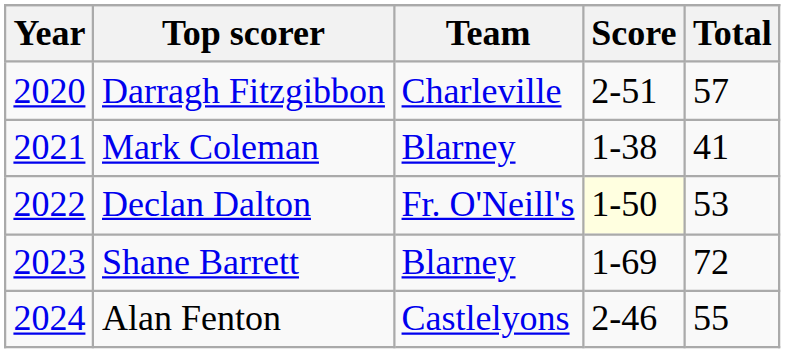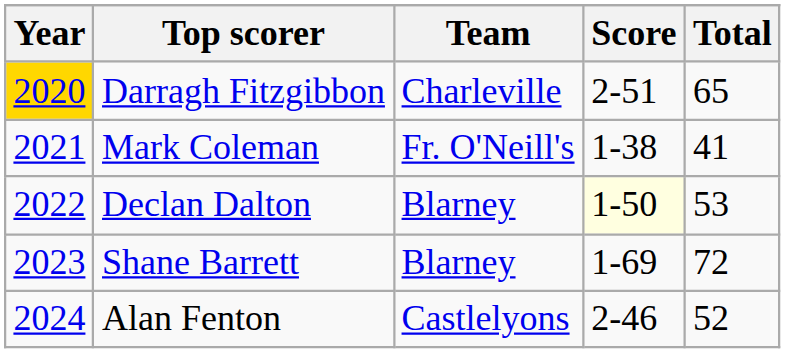Darragh Fitzgibbon | Year: no background -> gold background
Darragh Fitzgibbon | Total: 57 -> 65
Mark Coleman | Team: Blarney -> Fr. O'Neill's
Declan Dalton | Team: Fr. O'Neill's -> Blarney
Alan Fenton | Total: 55 -> 52
